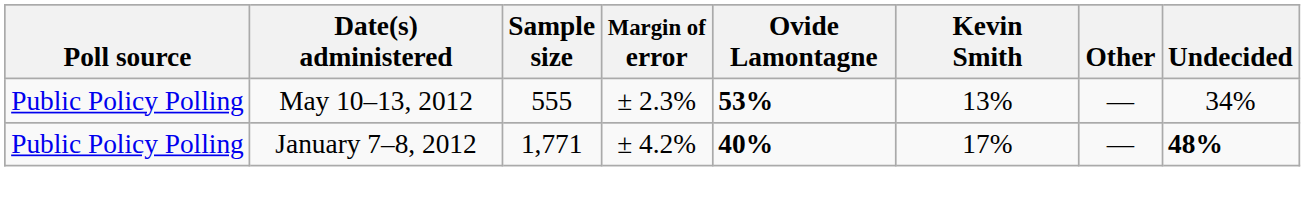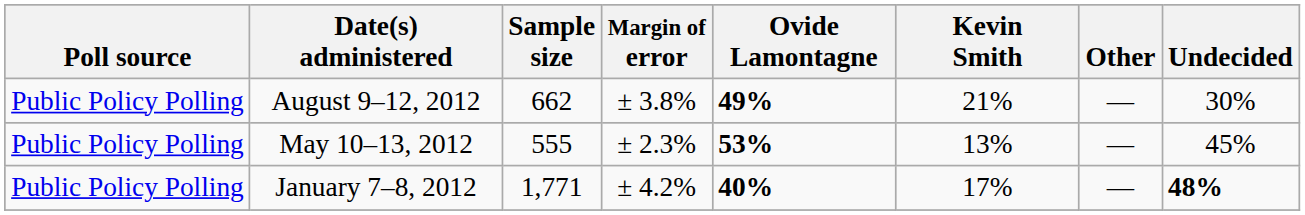+ row: Public Policy Polling | August 9–12, 2012 | 662 | ± 3.8% | 49% | 21% | — | 30%
May 10–13, 2012 | Undecided: 34% -> 45%
